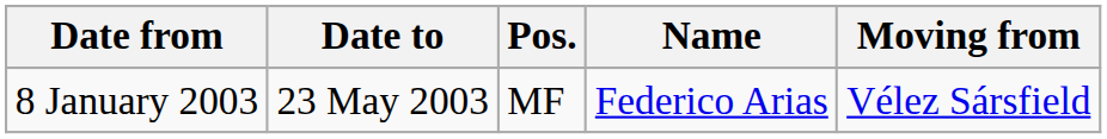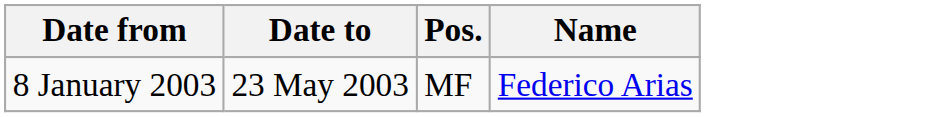- column: Moving from | Vélez Sársfield
